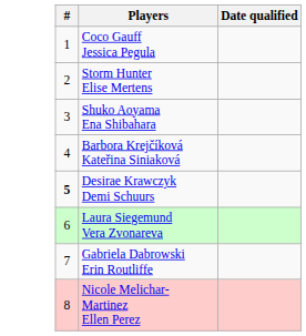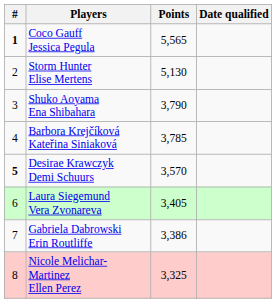+ column: Points | 5,565 | 5,130 | 3,790 | 3,785 | 3,570 | 3,405 | 3,386 | 3,325
Coco Gauff Jessica Pegula | #: normal -> bold
